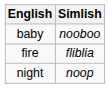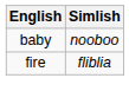- row: night | noop
